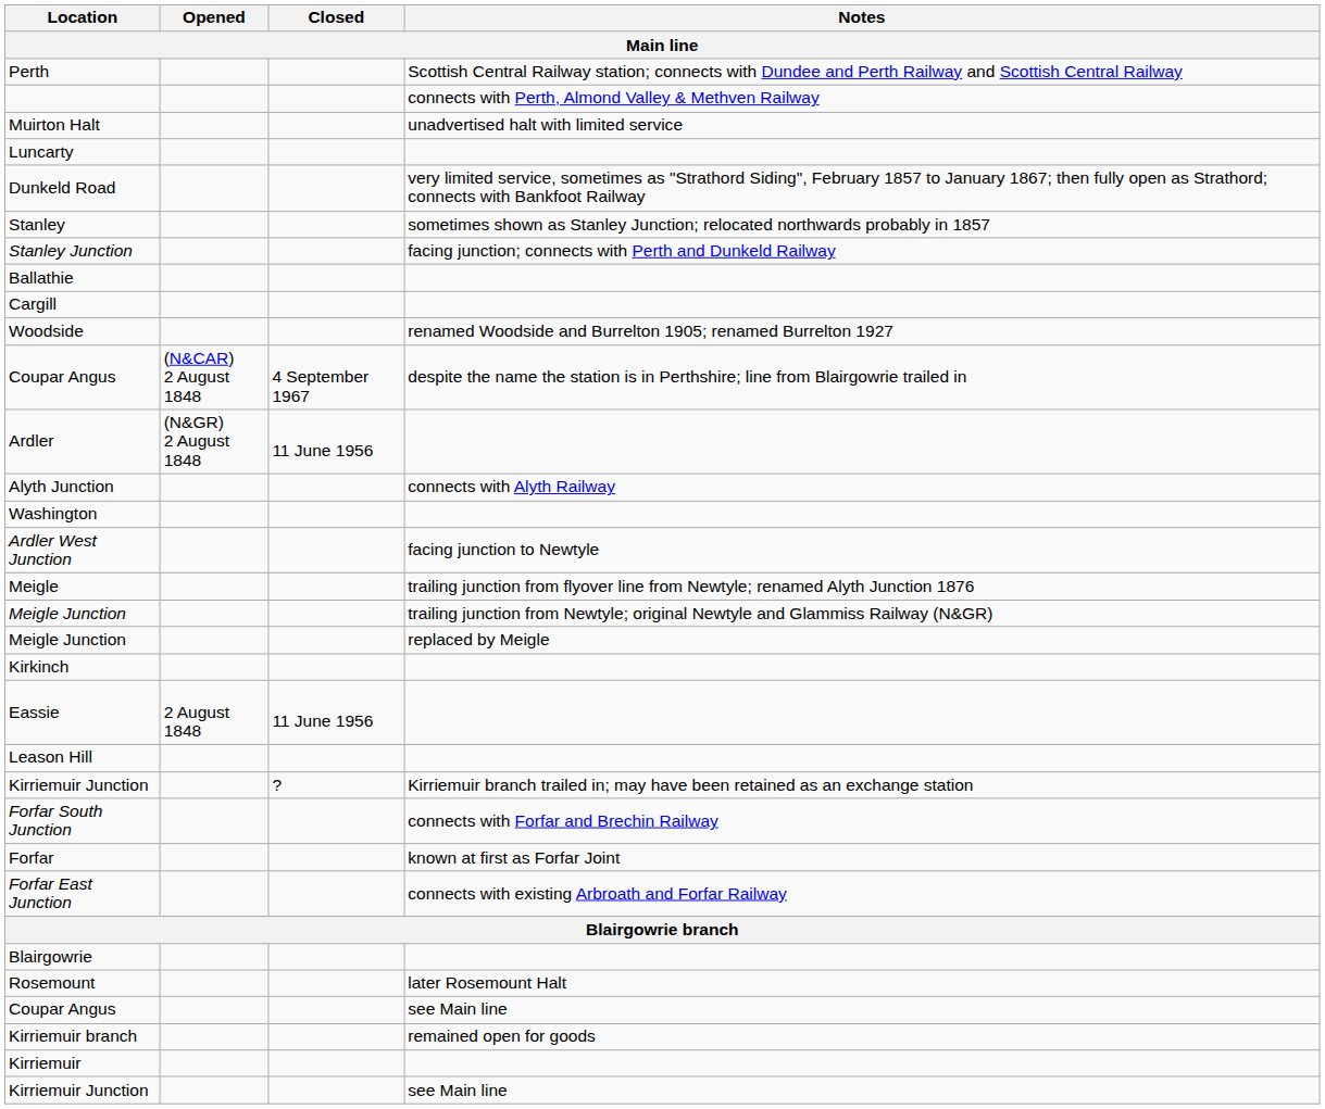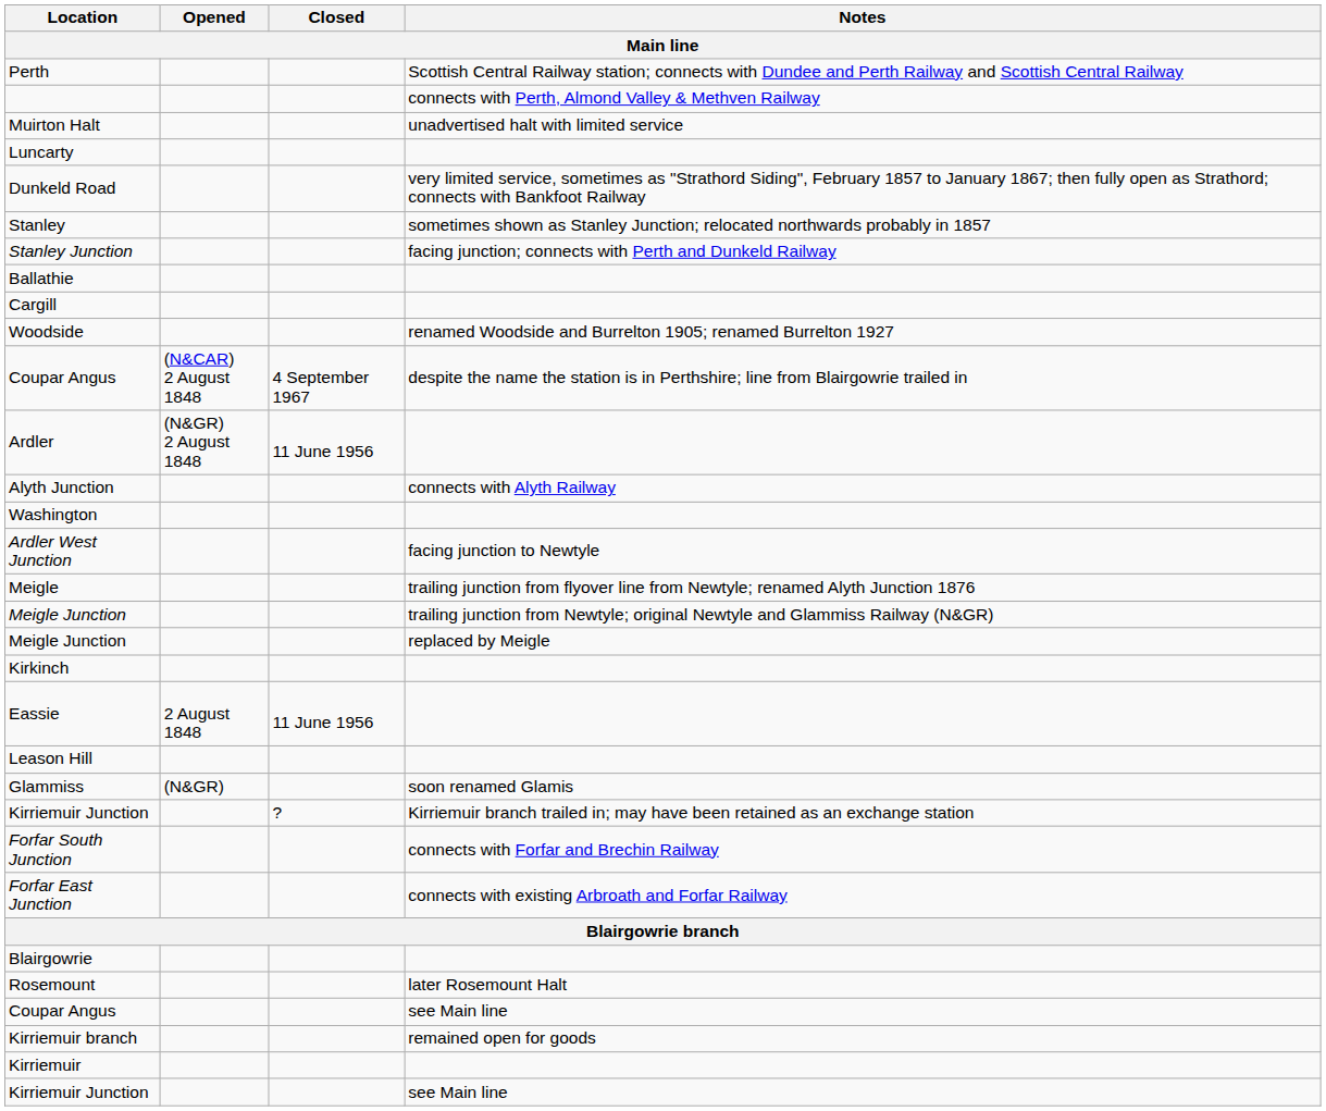+ row: Glammiss | (N&GR) | soon renamed Glamis
- row: Forfar | known at first as Forfar Joint
